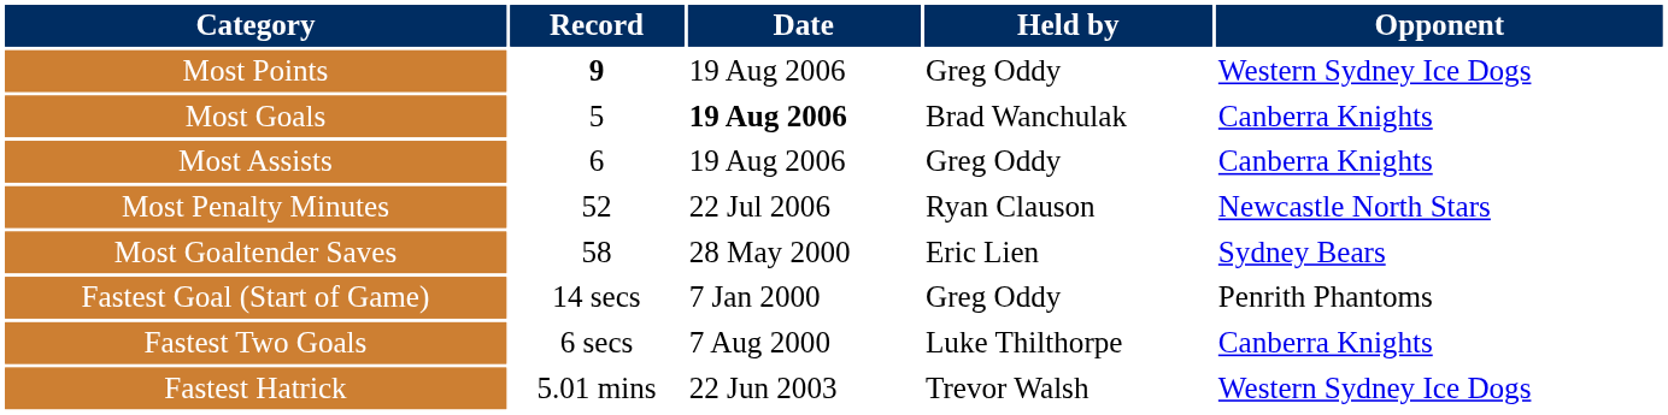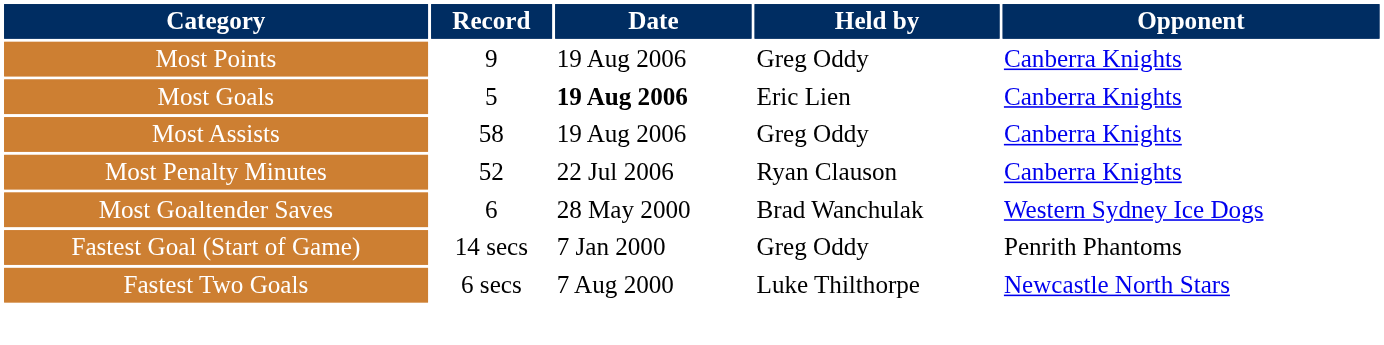Most Points | Record: bold -> normal
Most Points | Opponent: Western Sydney Ice Dogs -> Canberra Knights
Most Goals | Held by: Brad Wanchulak -> Eric Lien
Most Assists | Record: 6 -> 58
Most Penalty Minutes | Opponent: Newcastle North Stars -> Canberra Knights
Most Goaltender Saves | Record: 58 -> 6
Most Goaltender Saves | Held by: Eric Lien -> Brad Wanchulak
Most Goaltender Saves | Opponent: Sydney Bears -> Western Sydney Ice Dogs
Fastest Two Goals | Opponent: Canberra Knights -> Newcastle North Stars
- row: Fastest Hatrick | 5.01 mins | 22 Jun 2003 | Trevor Walsh | Western Sydney Ice Dogs
